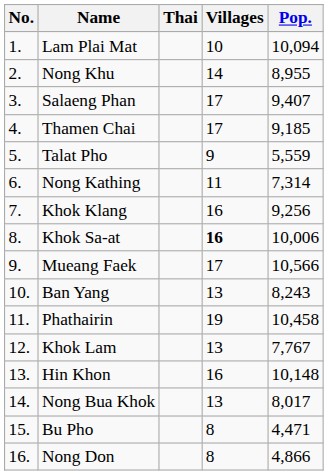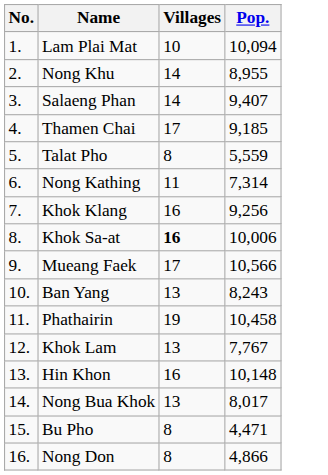- column: Thai
Salaeng Phan | Villages: 17 -> 14
Talat Pho | Villages: 9 -> 8
